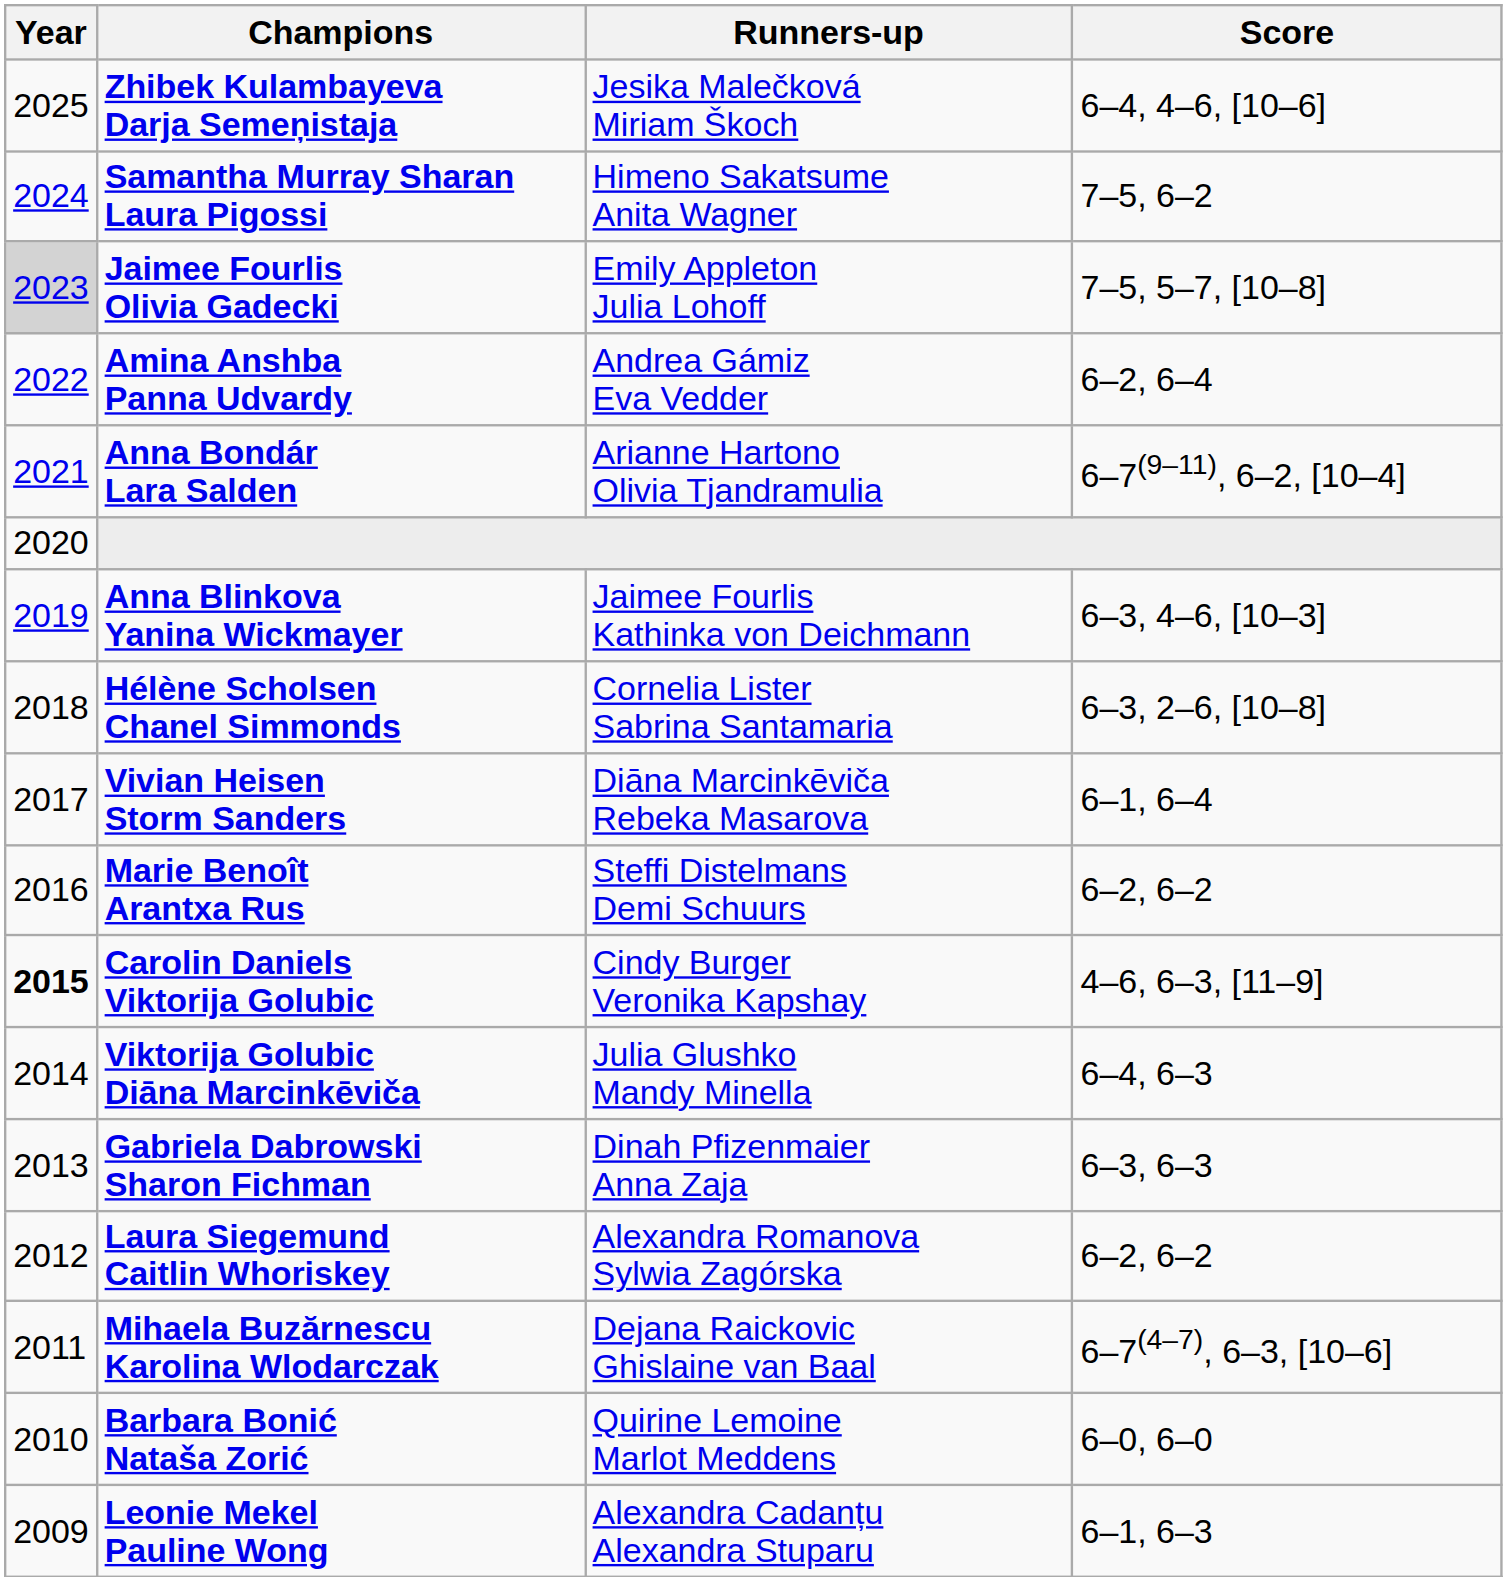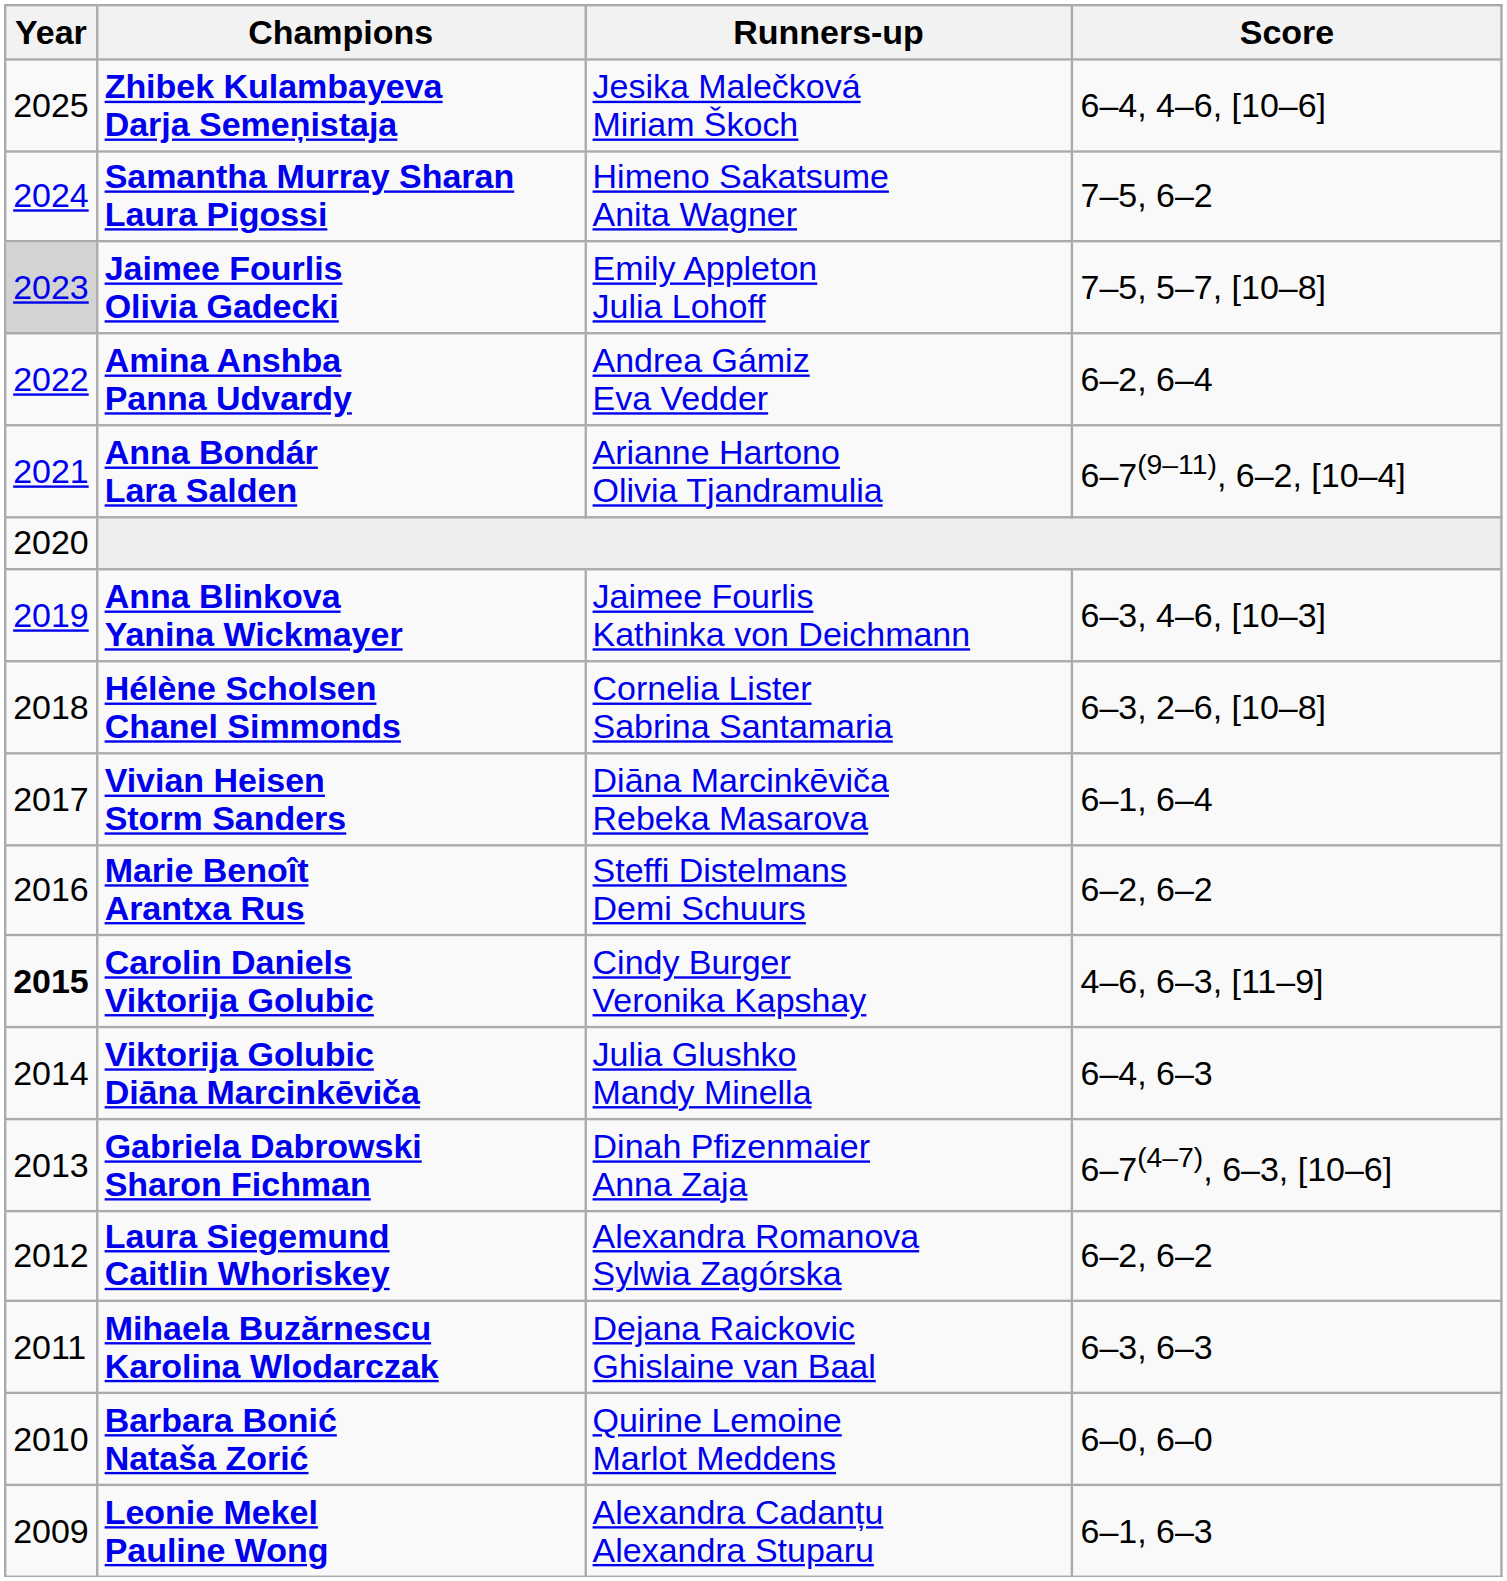Gabriela Dabrowski Sharon Fichman | Score: 6–3, 6–3 -> 6–7(4–7), 6–3, [10–6]
Mihaela Buzărnescu Karolina Wlodarczak | Score: 6–7(4–7), 6–3, [10–6] -> 6–3, 6–3
